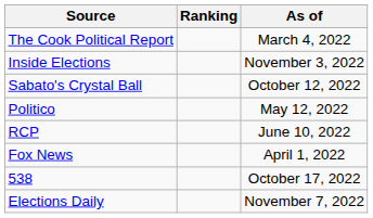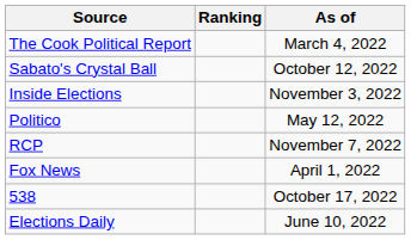rows swapped: Inside Elections <-> Sabato's Crystal Ball
RCP | As of: June 10, 2022 -> November 7, 2022
Elections Daily | As of: November 7, 2022 -> June 10, 2022
